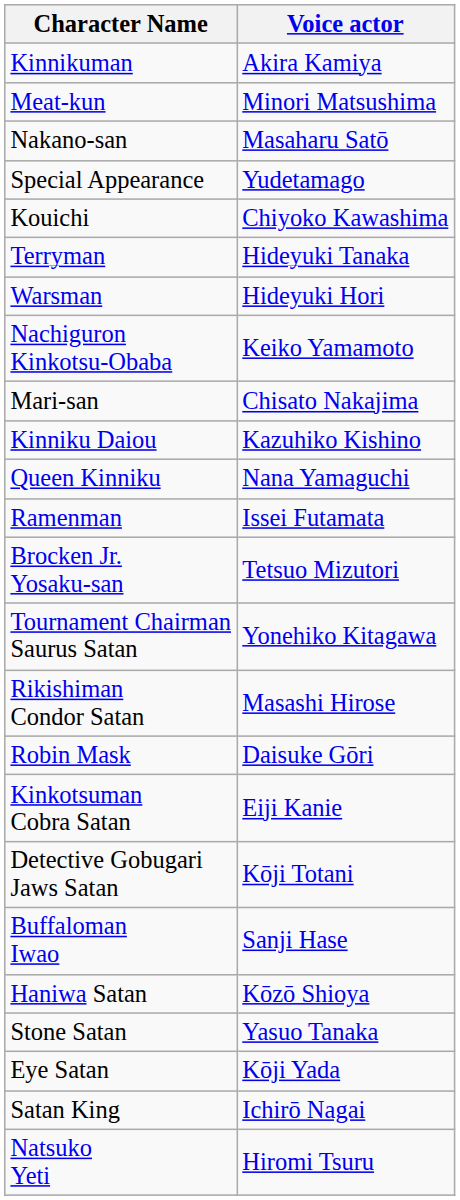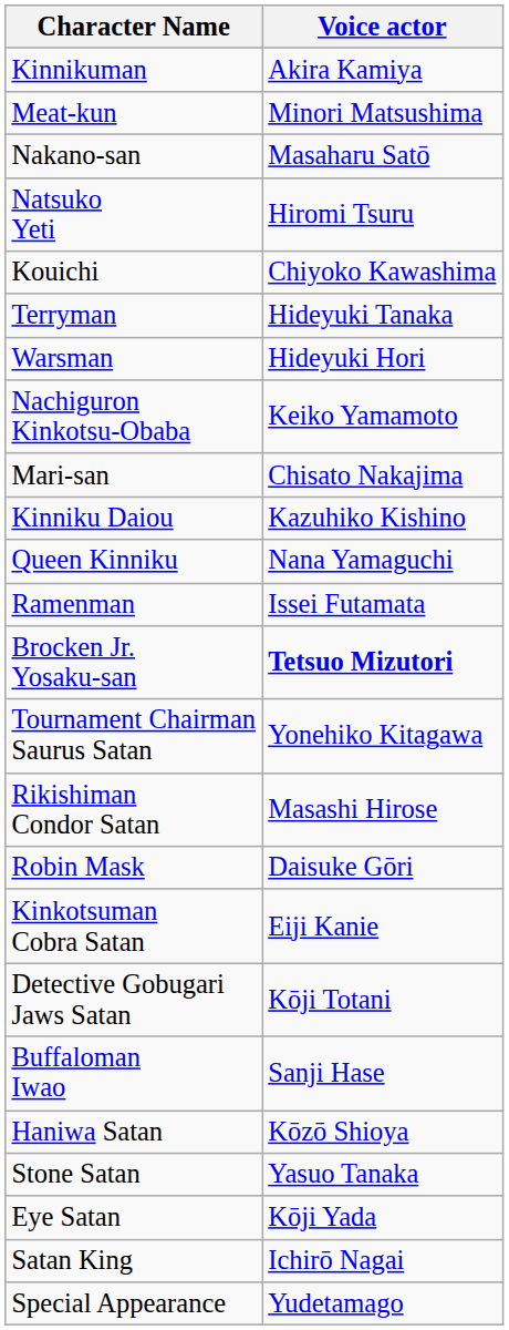rows swapped: Natsuko Yeti <-> Special Appearance
Brocken Jr. Yosaku-san | Voice actor: normal -> bold
